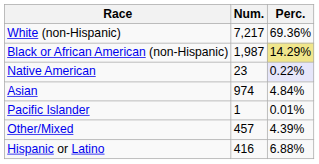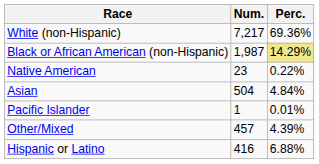Native American | Perc.: lavender background -> no background
Asian | Num.: 974 -> 504
